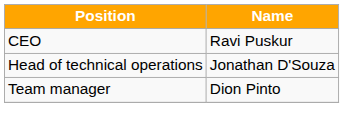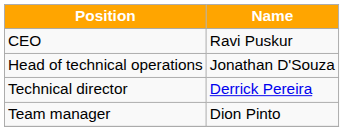+ row: Technical director | Derrick Pereira
